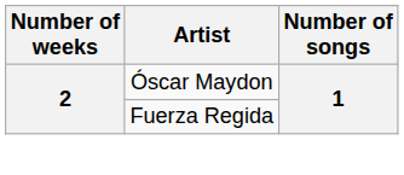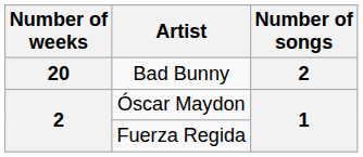+ row: 20 | Bad Bunny | 2
